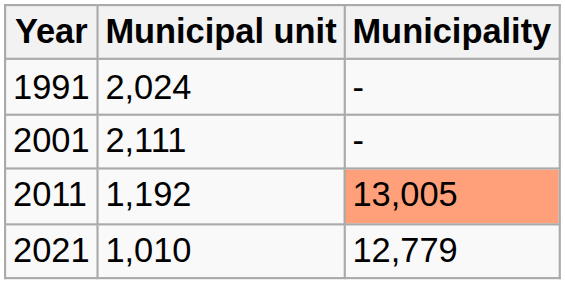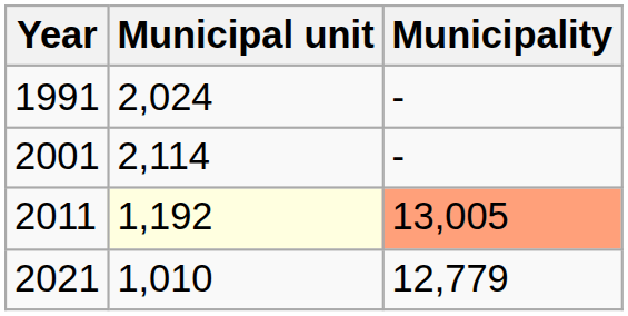2001 | Municipal unit: 2,111 -> 2,114
2011 | Municipal unit: no background -> lightyellow background
